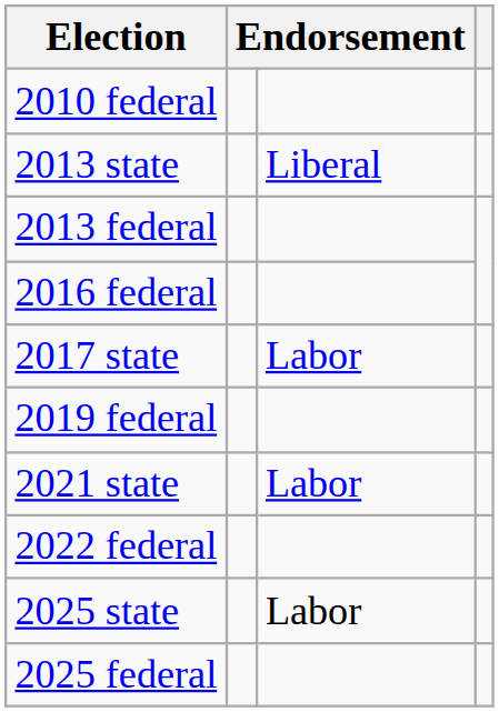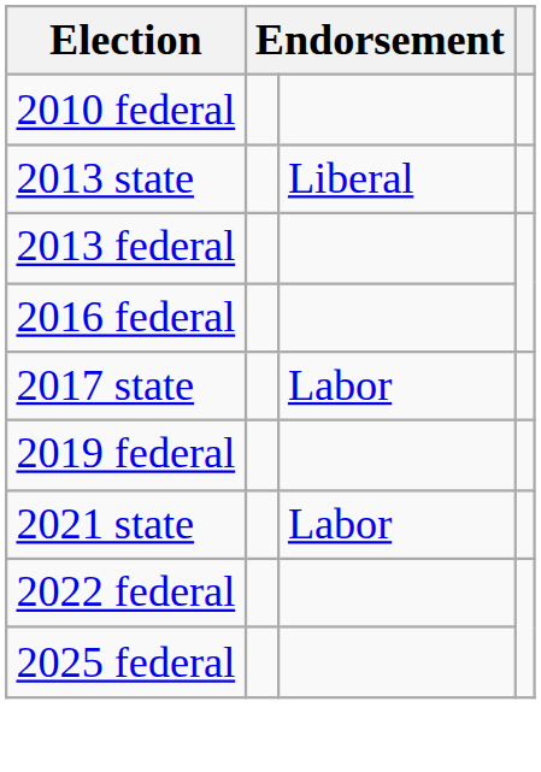- row: 2025 state | Labor
